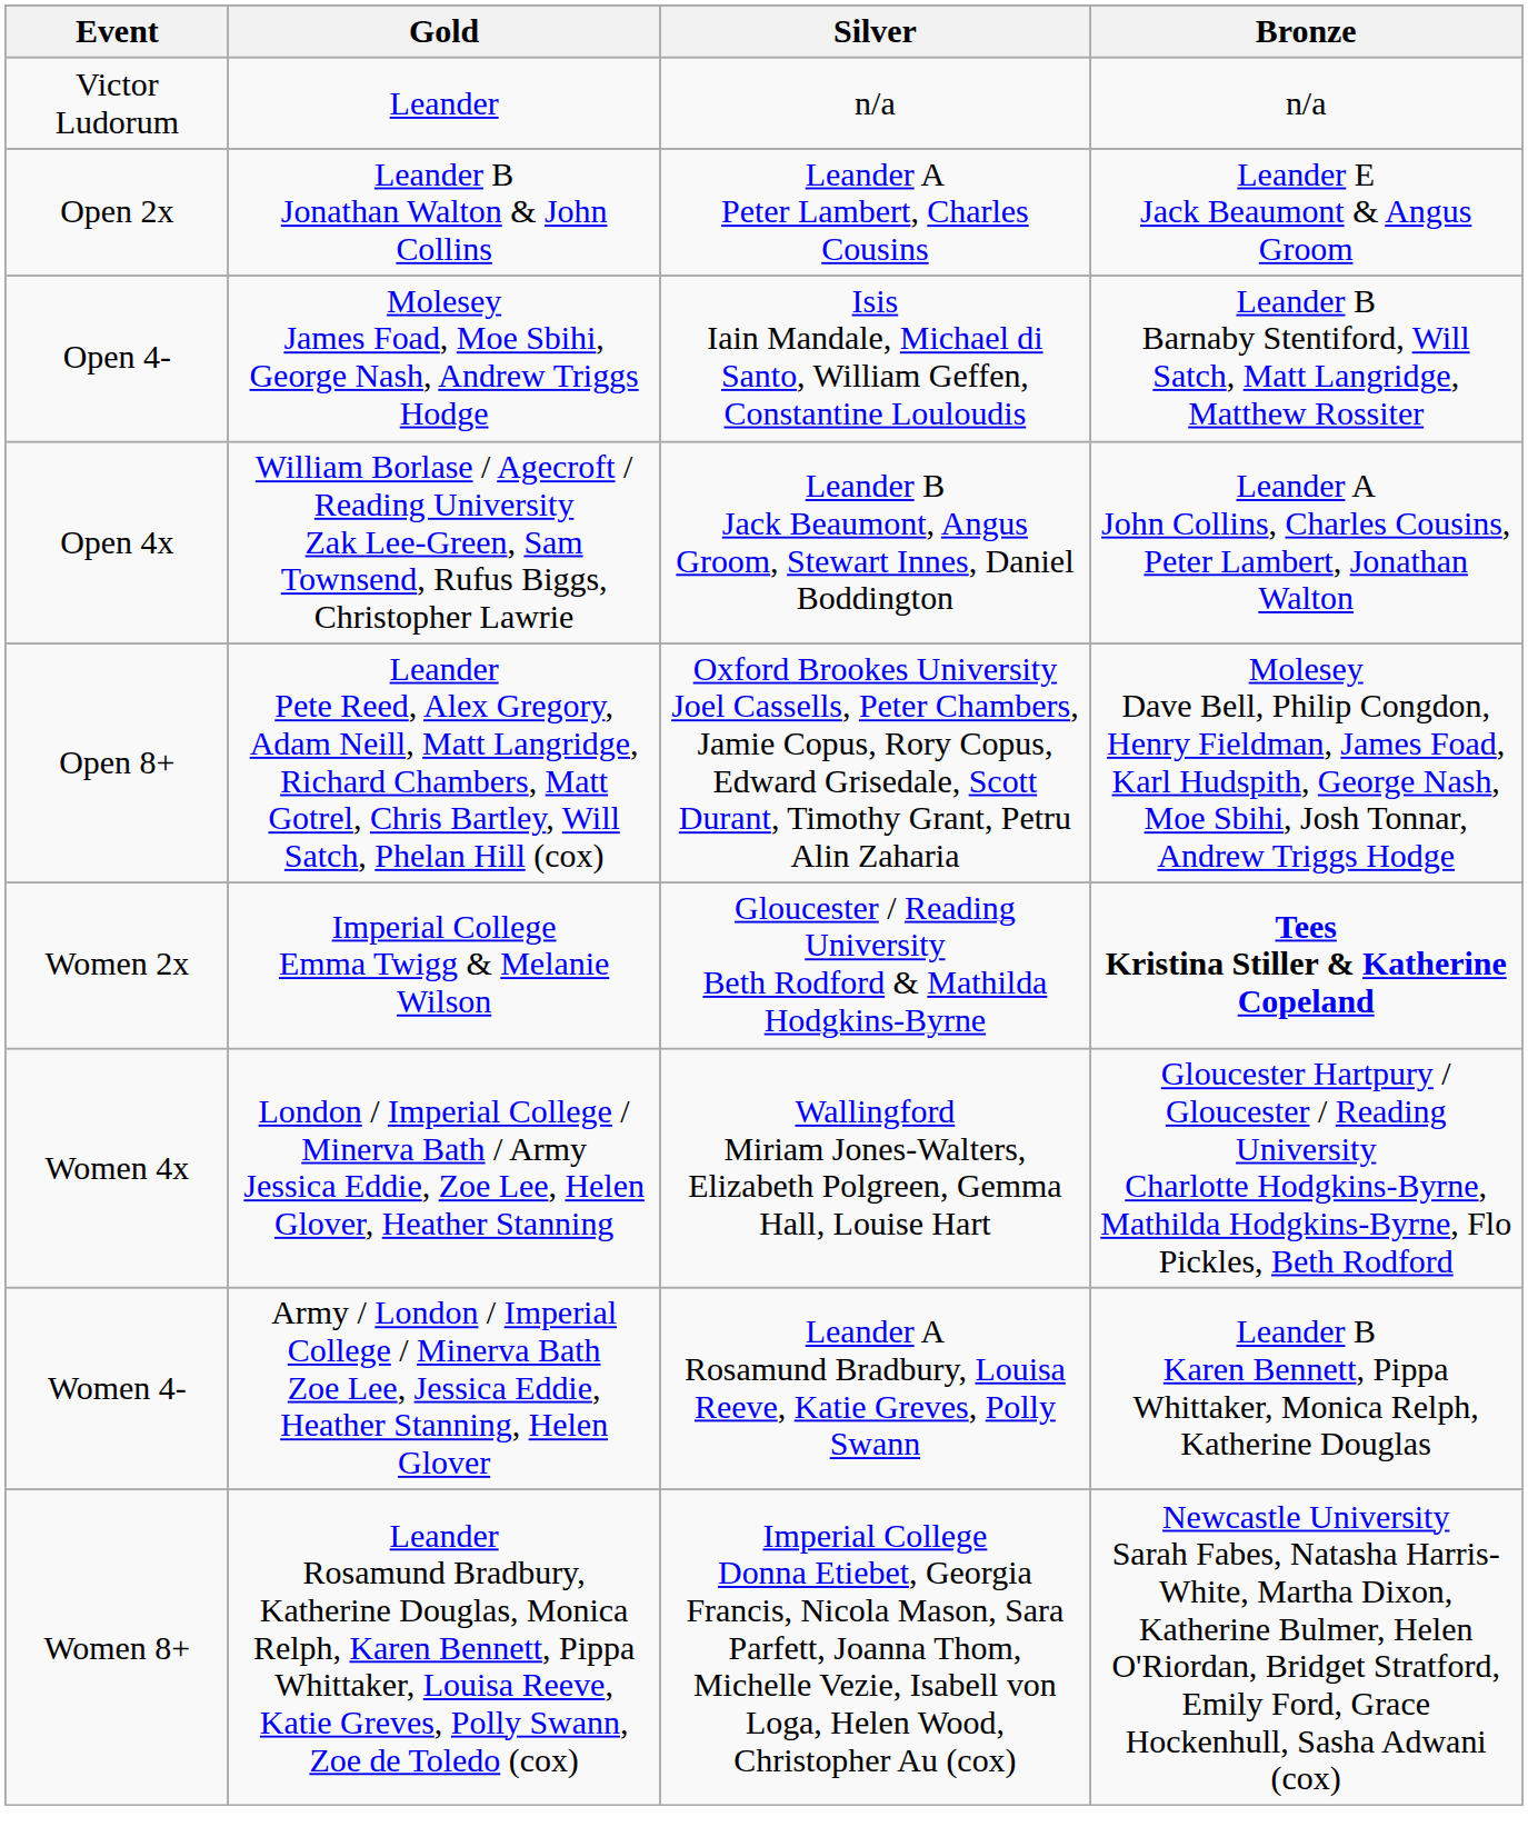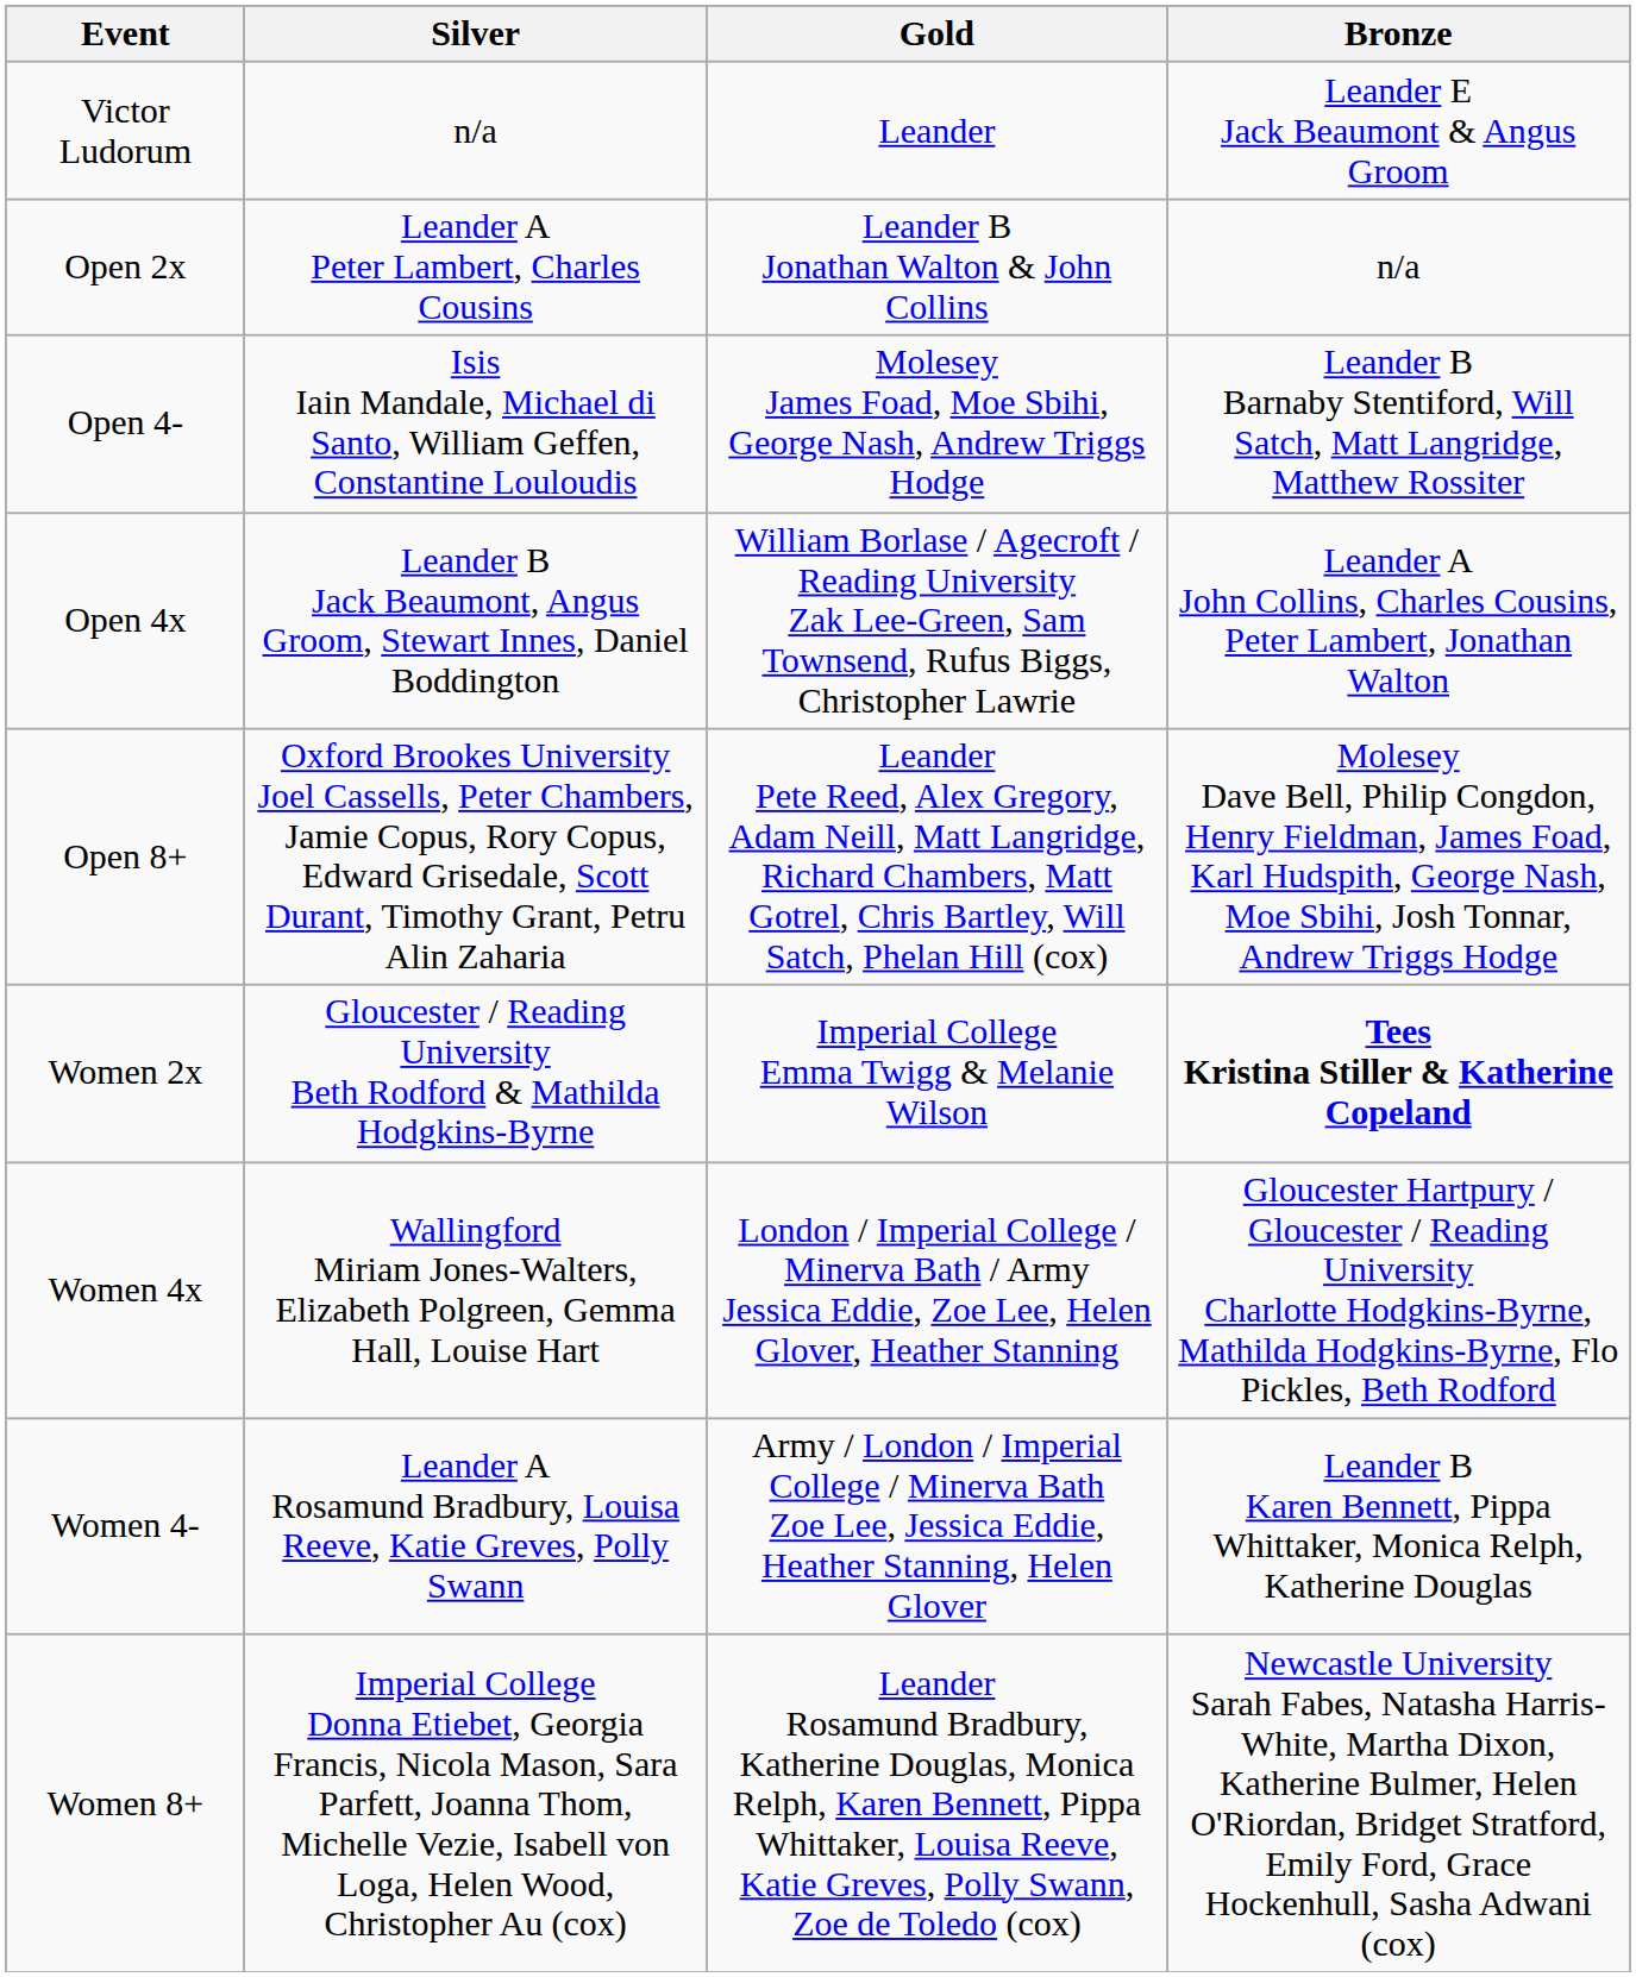columns swapped: Gold <-> Silver
Victor Ludorum | Bronze: n/a -> Leander E Jack Beaumont & Angus Groom
Open 2x | Bronze: Leander E Jack Beaumont & Angus Groom -> n/a
